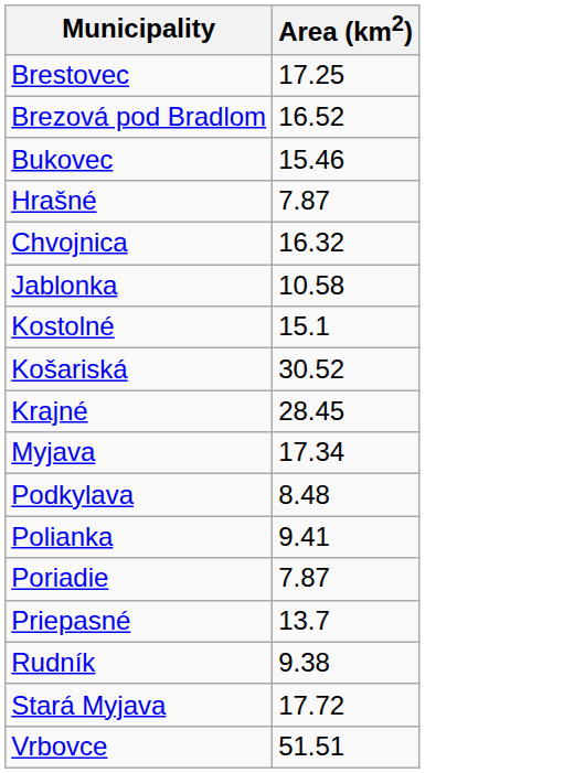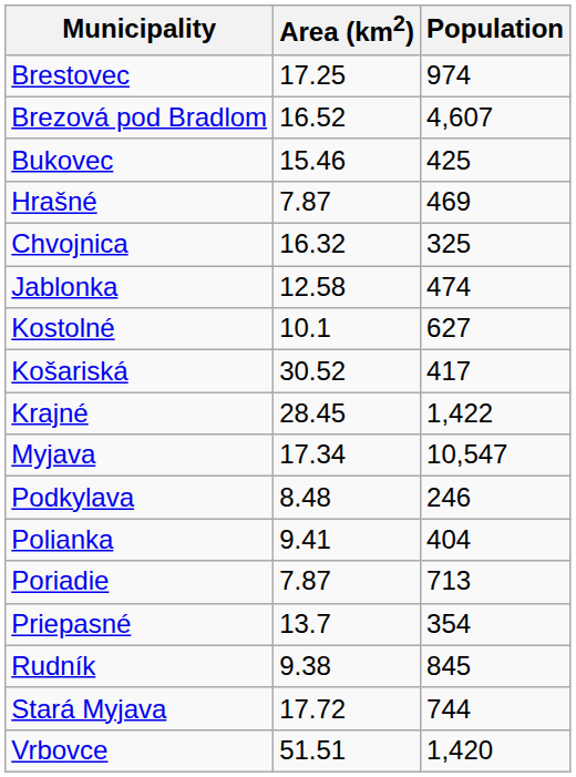+ column: Population | 974 | 4,607 | 425 | 469 | 325 | 474 | 627 | 417 | 1,422 | 10,547 | 246 | 404 | 713 | 354 | 845 | 744 | 1,420
Jablonka | Area (km2): 10.58 -> 12.58
Kostolné | Area (km2): 15.1 -> 10.1
